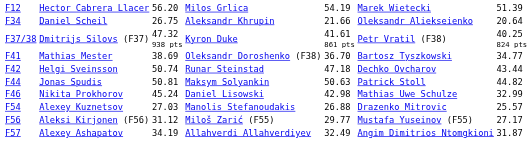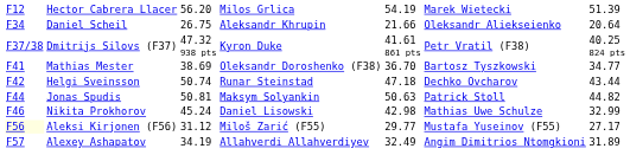- row: F54 | Alexey Kuznetsov | 27.03 | Manolis Stefanoudakis | 26.88 | Drazenko Mitrovic | 25.57
Aleksi Kirjonen (F56) | column 1: no background -> lightyellow background
Alexey Ashapatov | column 7: 31.87 -> 31.89
